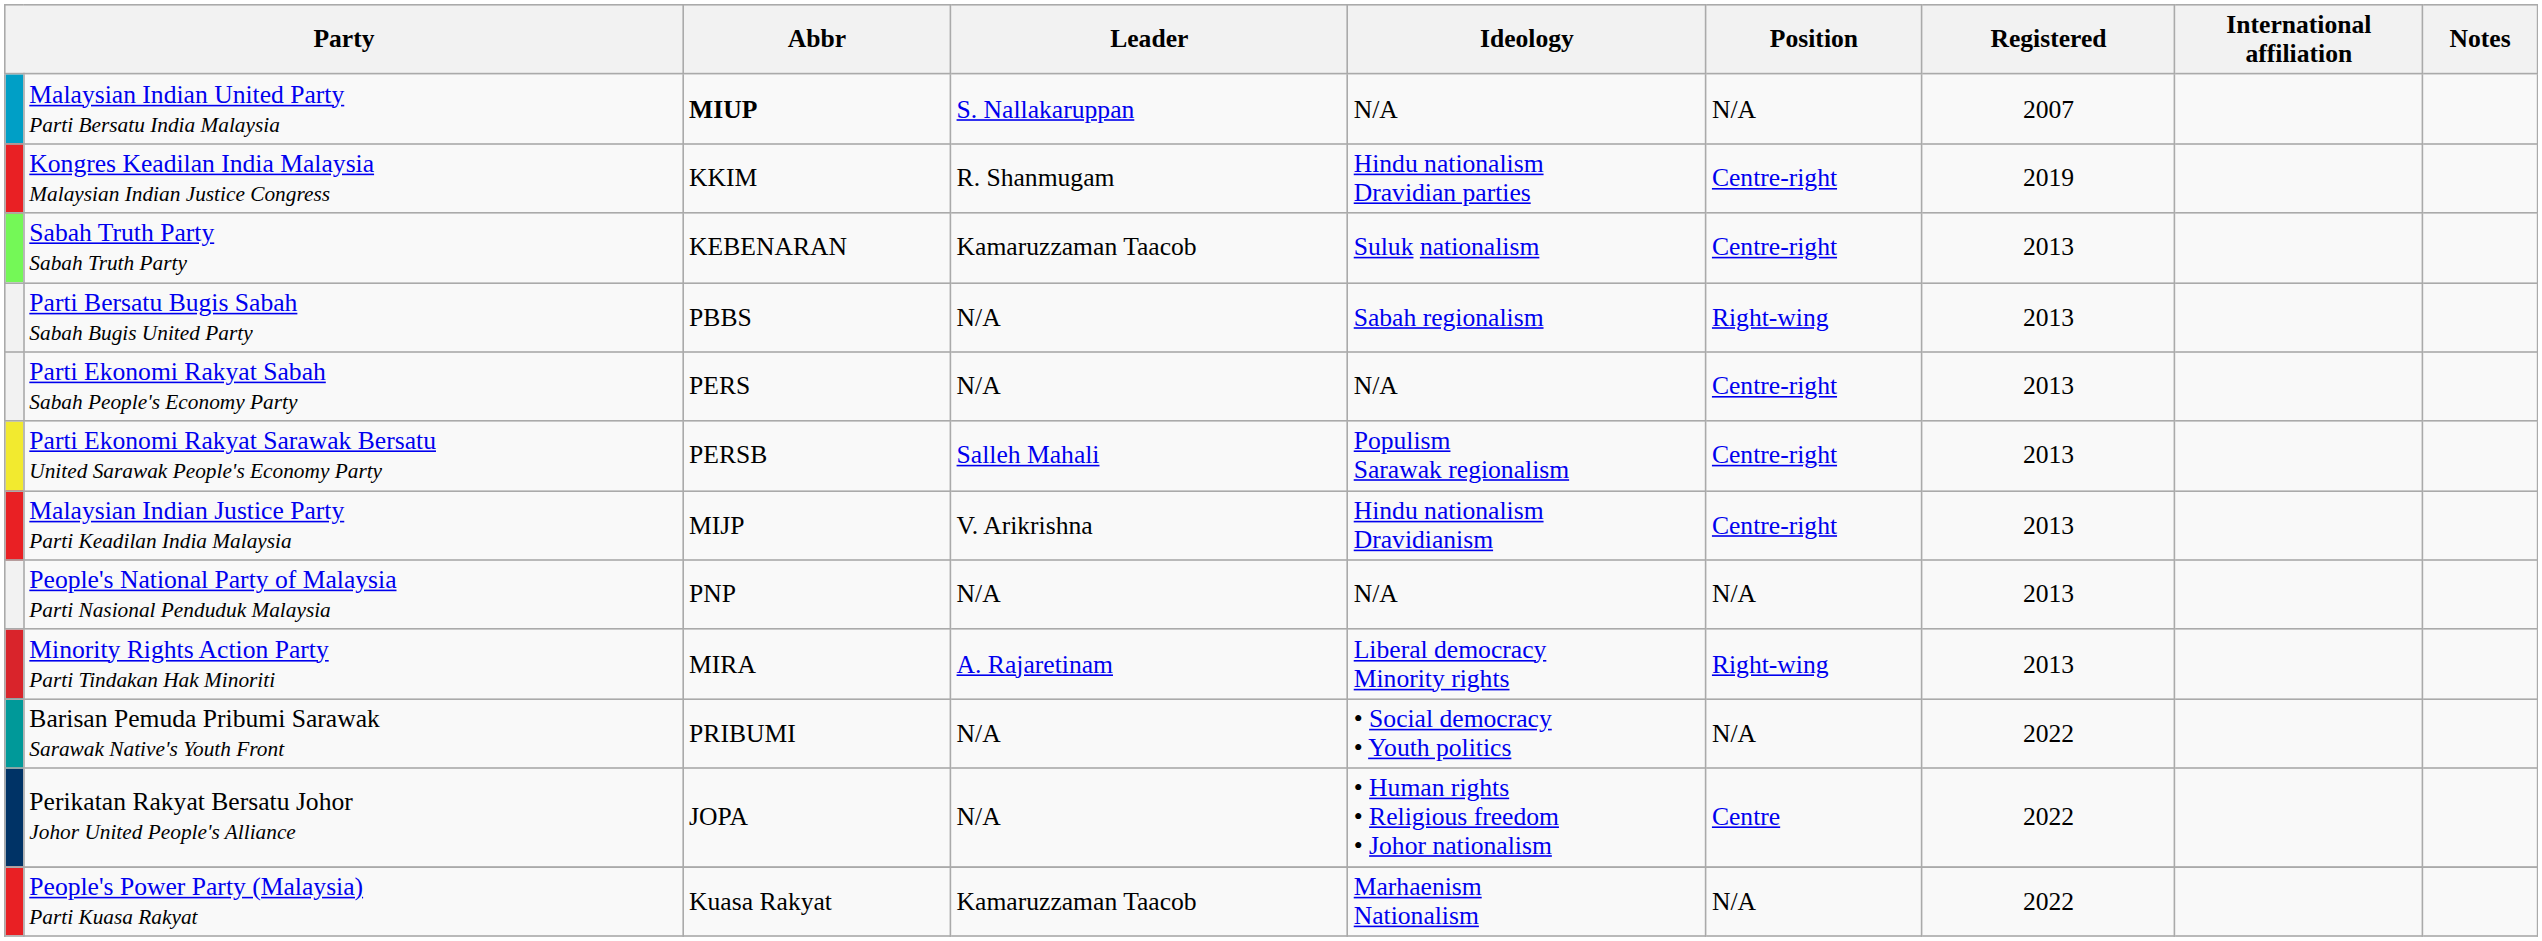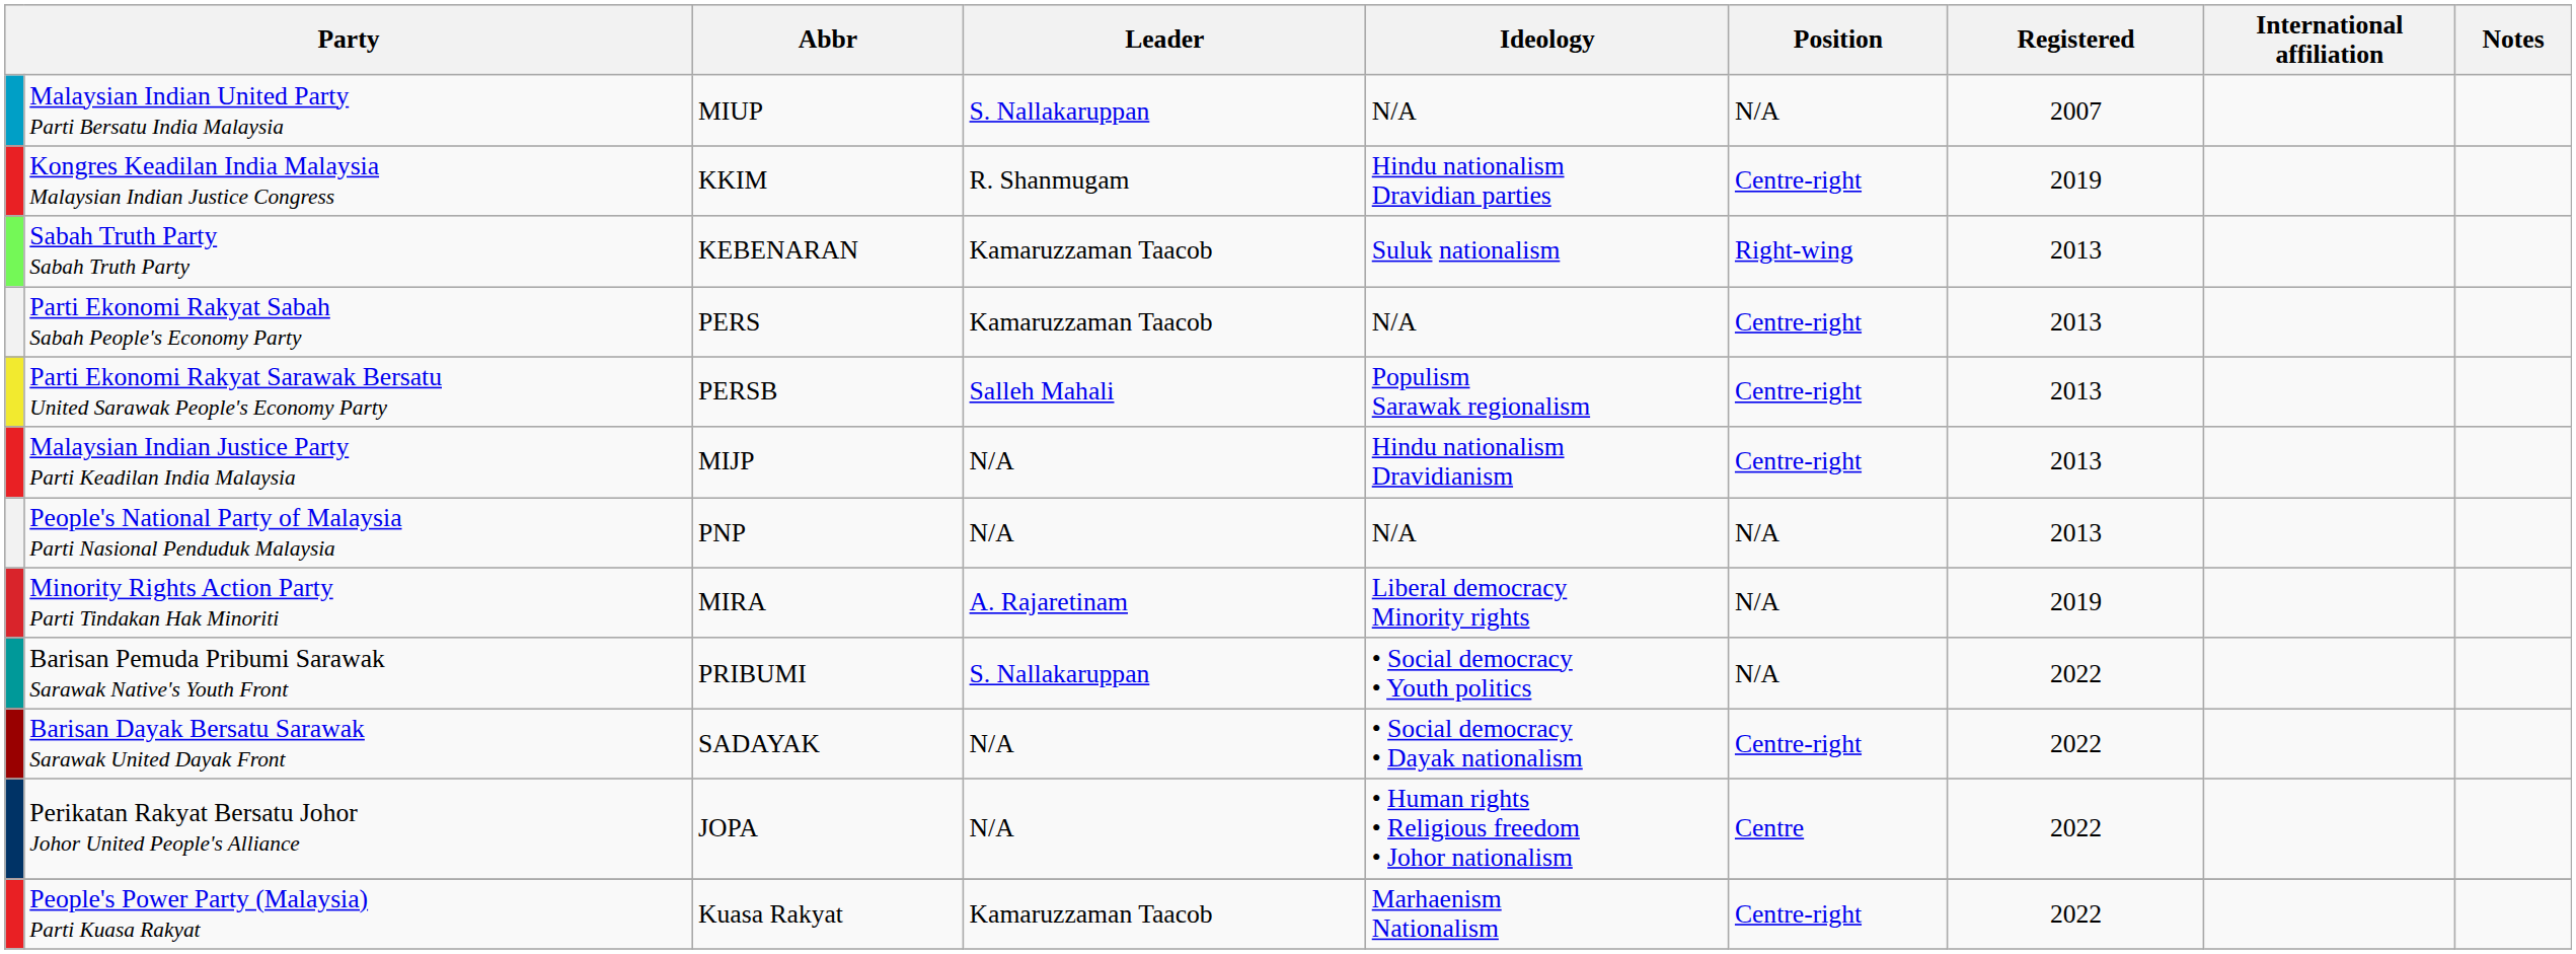Malaysian Indian United Party Parti Bersatu India Malaysia | Abbr: bold -> normal
Sabah Truth Party Sabah Truth Party | Position: Centre-right -> Right-wing
- row: Parti Bersatu Bugis Sabah Sabah Bugis United Party | PBBS | N/A | Sabah regionalism | Right-wing | 2013
Parti Ekonomi Rakyat Sabah Sabah People's Economy Party | Leader: N/A -> Kamaruzzaman Taacob
Malaysian Indian Justice Party Parti Keadilan India Malaysia | Leader: V. Arikrishna -> N/A
Minority Rights Action Party Parti Tindakan Hak Minoriti | Position: Right-wing -> N/A
Minority Rights Action Party Parti Tindakan Hak Minoriti | Registered: 2013 -> 2019
Barisan Pemuda Pribumi Sarawak Sarawak Native's Youth Front | Leader: N/A -> S. Nallakaruppan
+ row: Barisan Dayak Bersatu Sarawak Sarawak United Dayak Front | SADAYAK | N/A | • Social democracy • Dayak nationalism | Centre-right | 2022
People's Power Party (Malaysia) Parti Kuasa Rakyat | Position: N/A -> Centre-right
